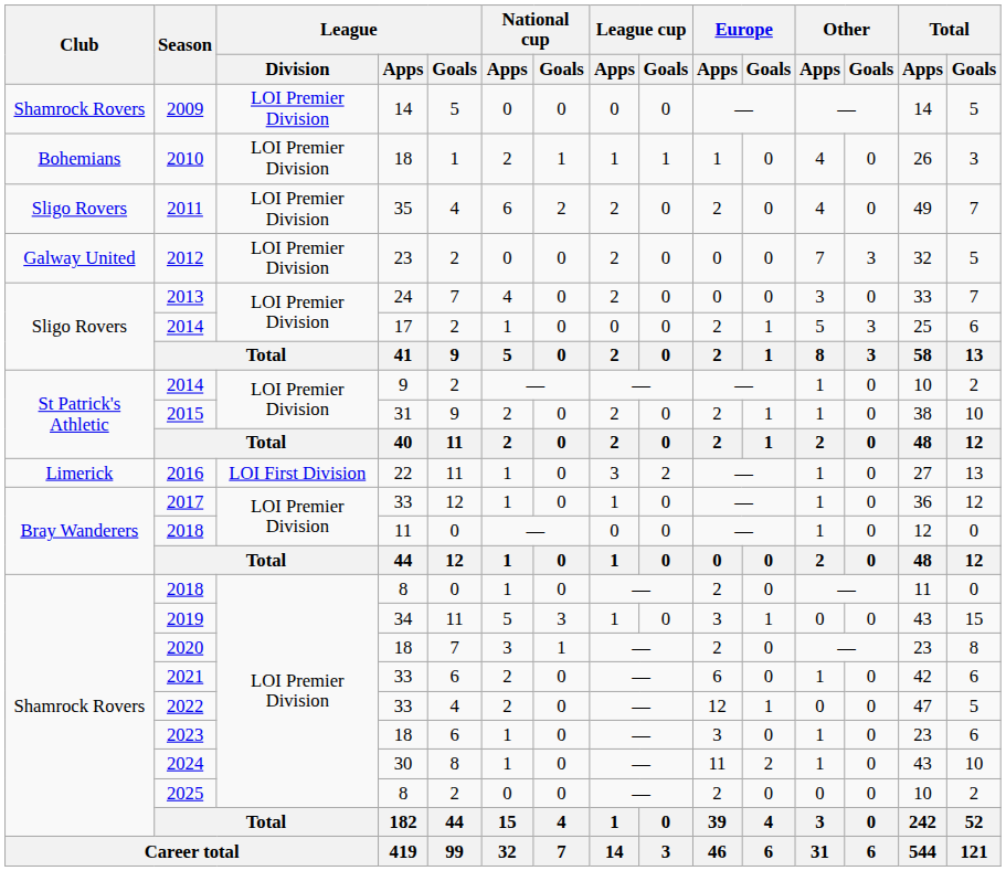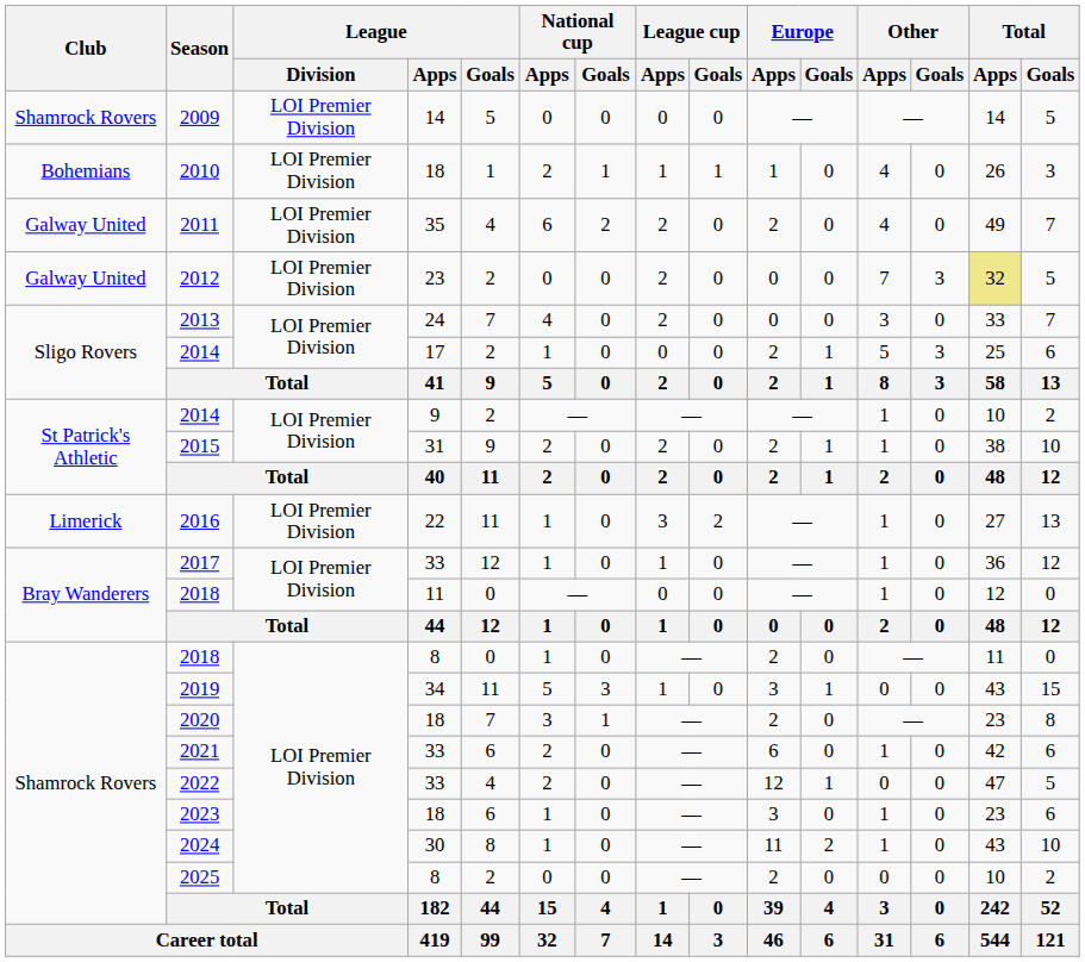2011 | Club: Sligo Rovers -> Galway United
2012 | Total / Apps: no background -> khaki background
2016 | League / Division: LOI First Division -> LOI Premier Division
